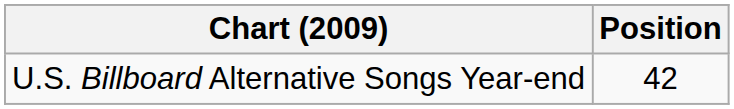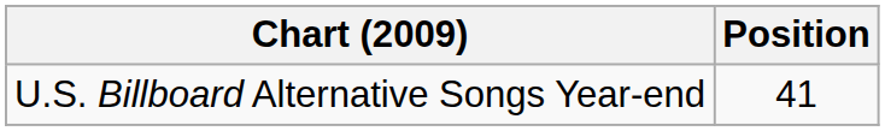U.S. Billboard Alternative Songs Year-end | Position: 42 -> 41
